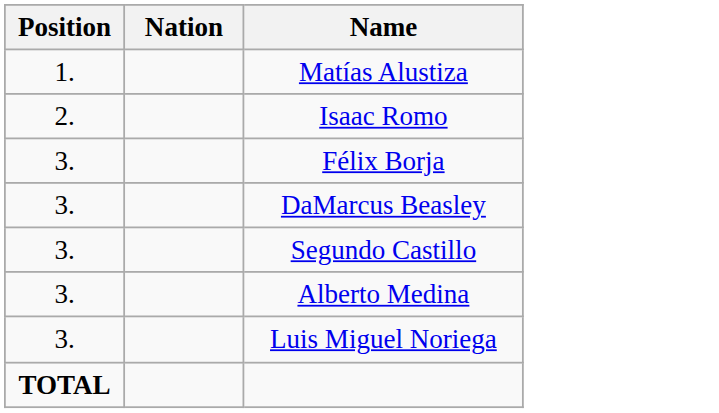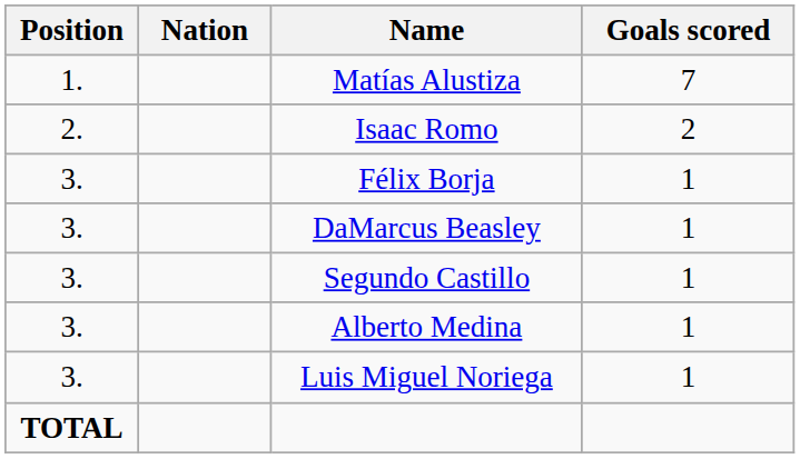+ column: Goals scored | 7 | 2 | 1 | 1 | 1 | 1 | 1
